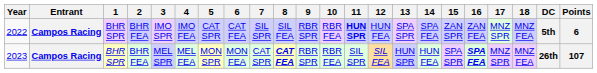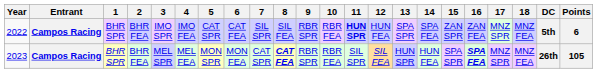2023 | Points: 107 -> 105
